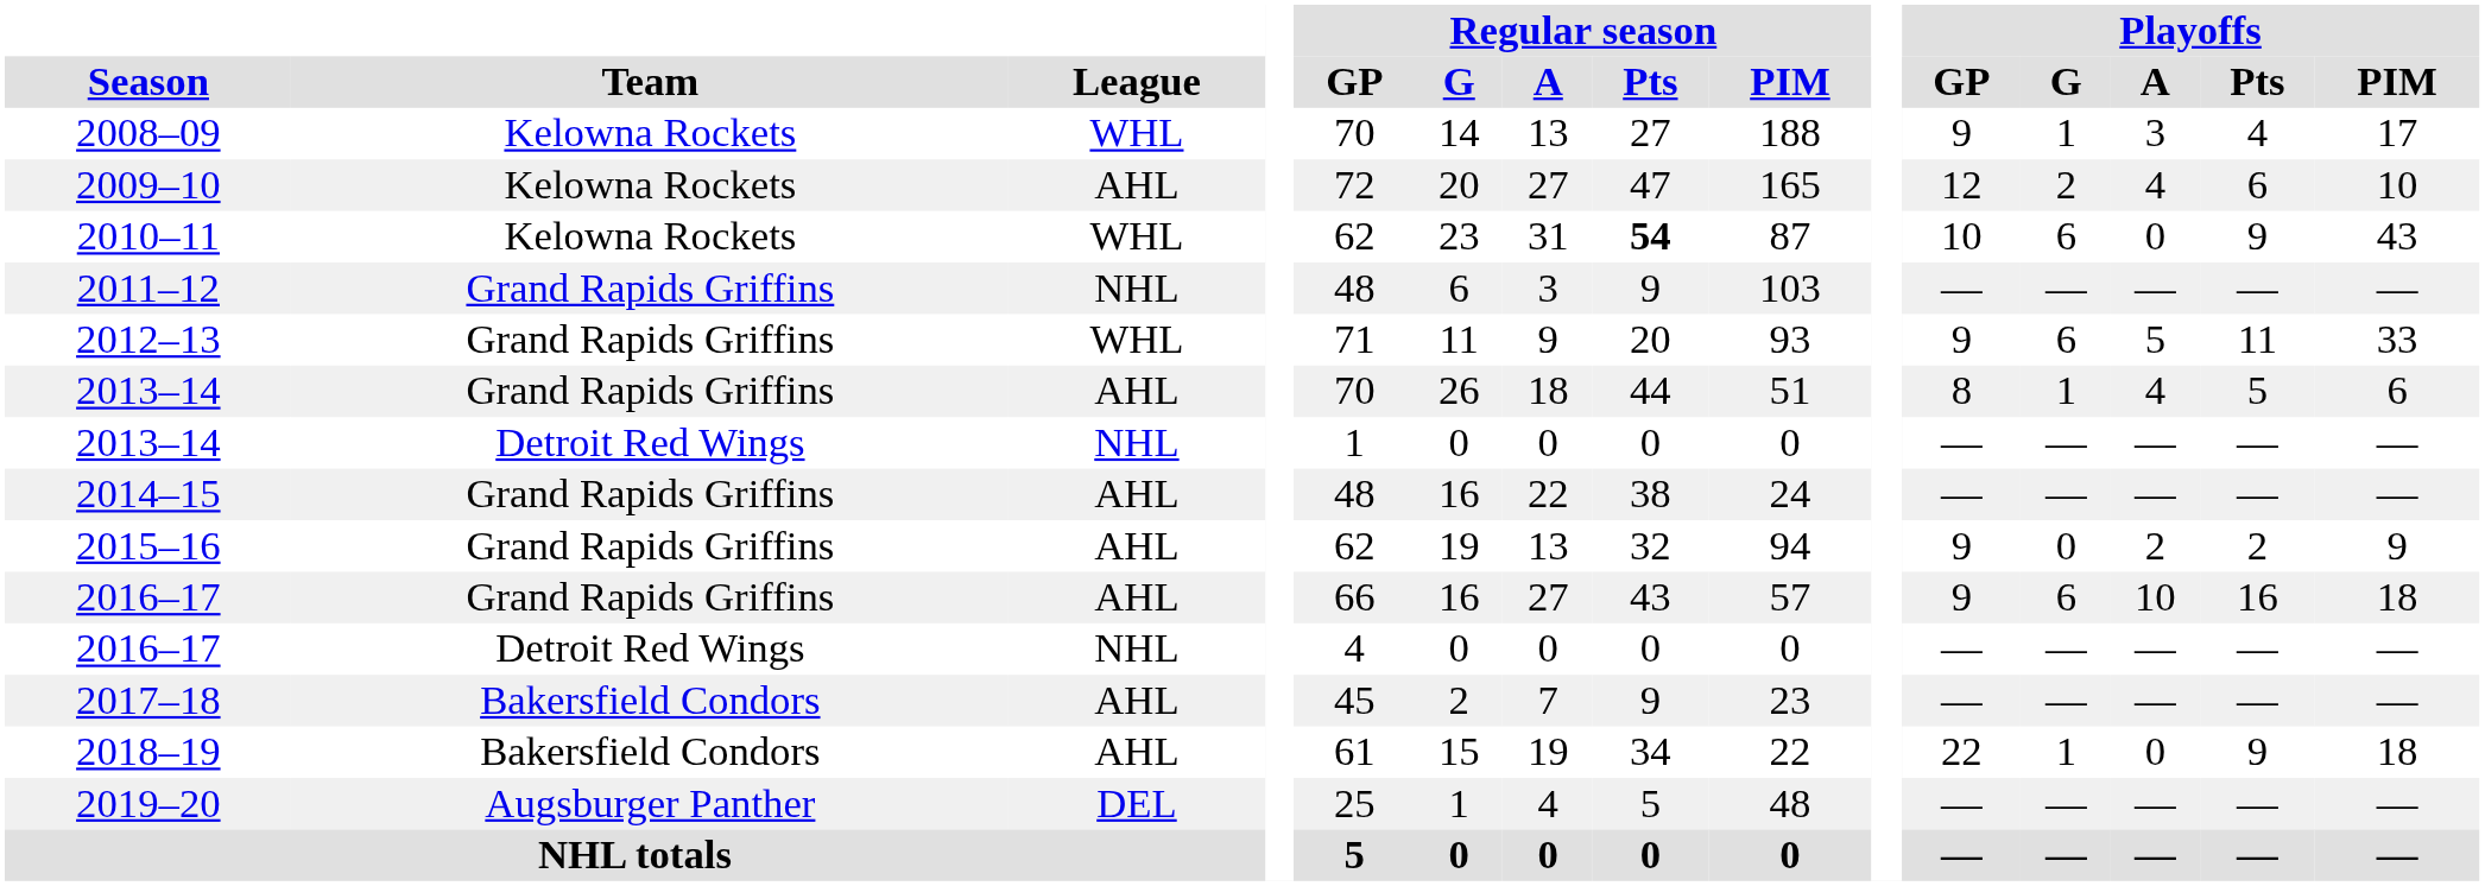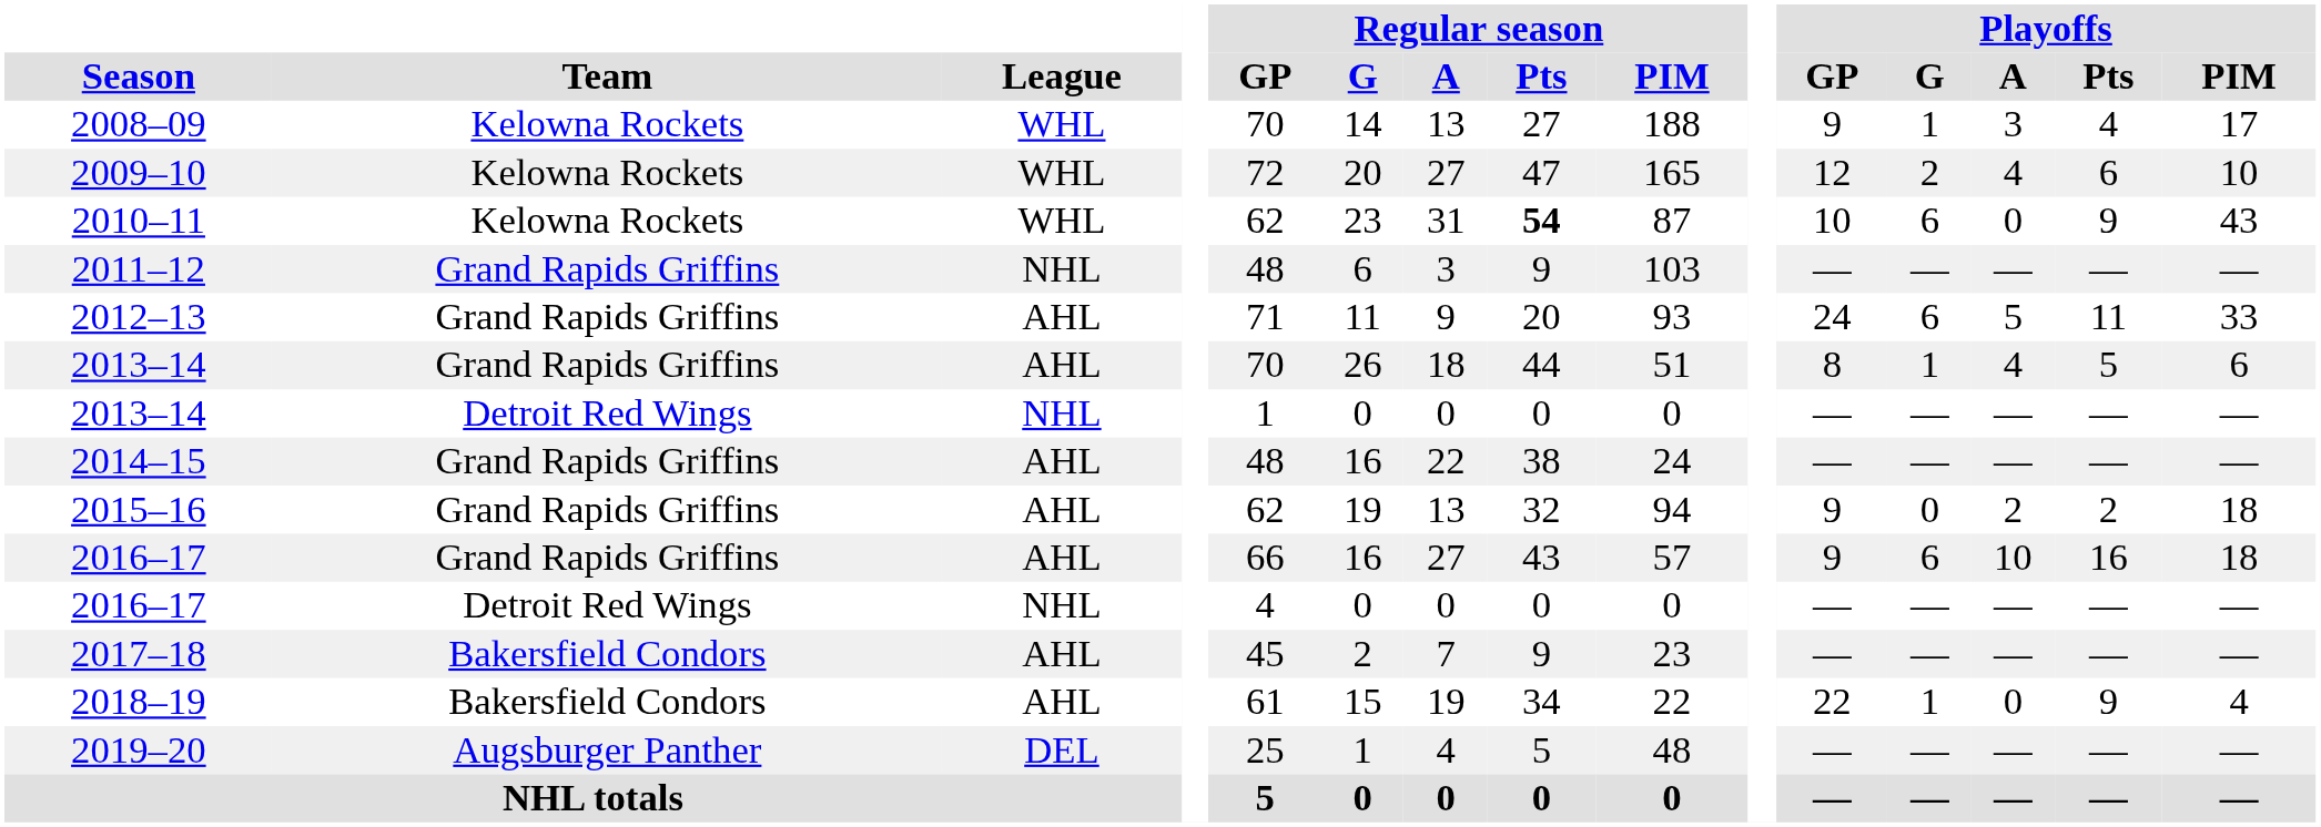2009–10 | League: AHL -> WHL
2012–13 | League: WHL -> AHL
2012–13 | Playoffs / GP: 9 -> 24
2015–16 | Playoffs / PIM: 9 -> 18
2018–19 | Playoffs / PIM: 18 -> 4
